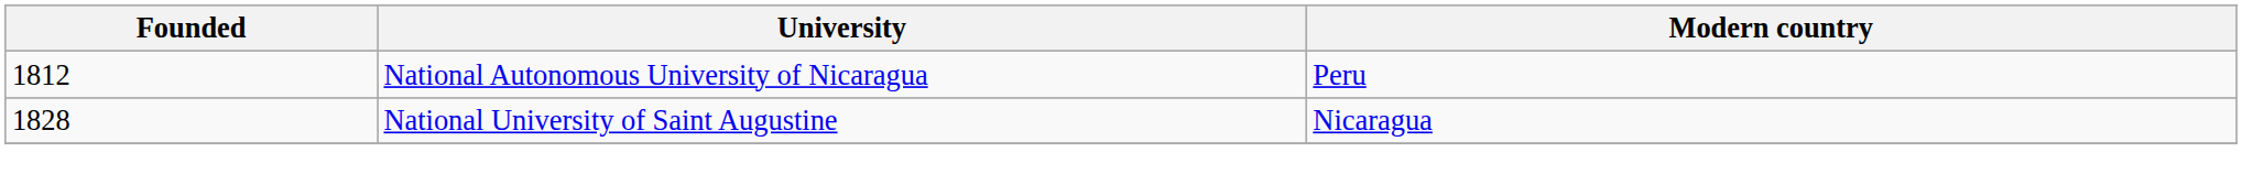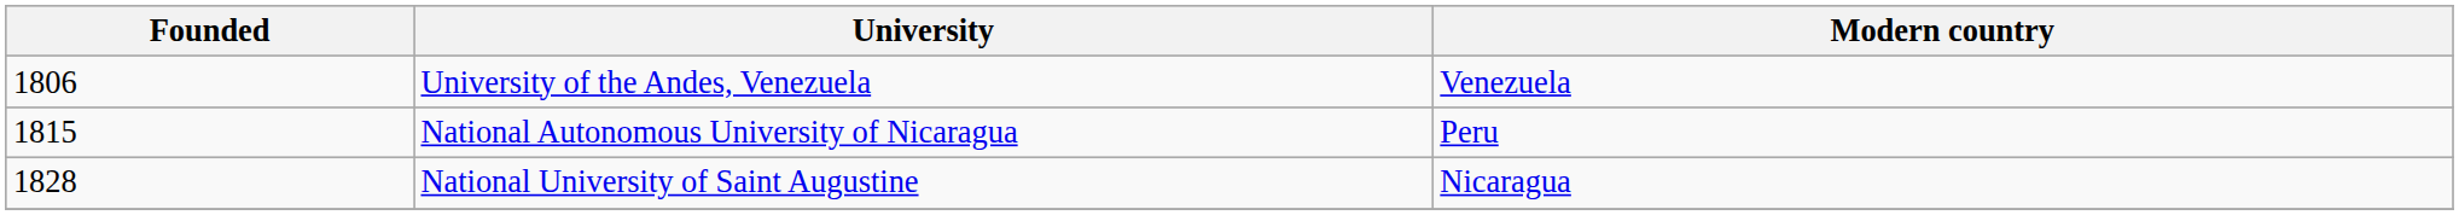+ row: 1806 | University of the Andes, Venezuela | Venezuela
National Autonomous University of Nicaragua | Founded: 1812 -> 1815
